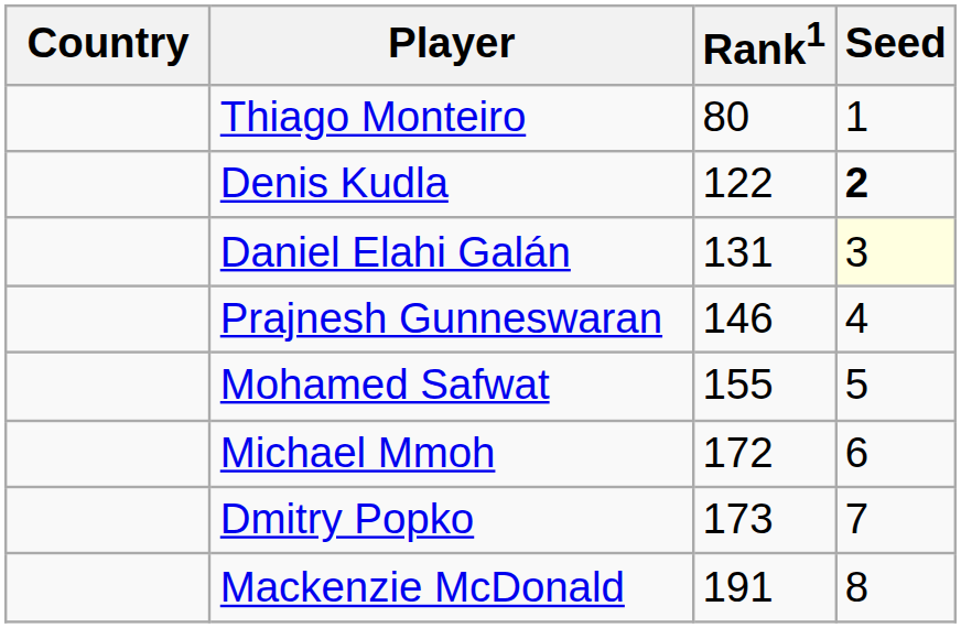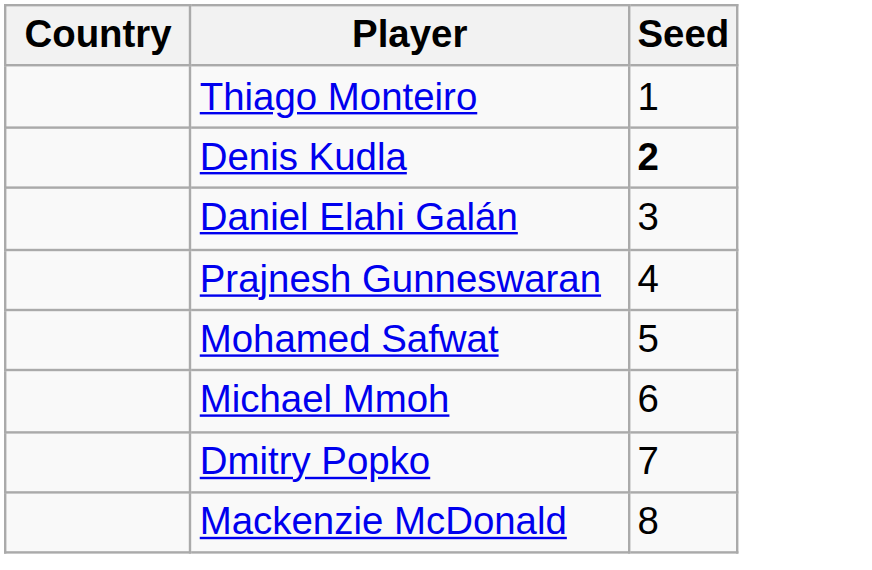- column: Rank1 | 80 | 122 | 131 | 146 | 155 | 172 | 173 | 191
Daniel Elahi Galán | Seed: lightyellow background -> no background
